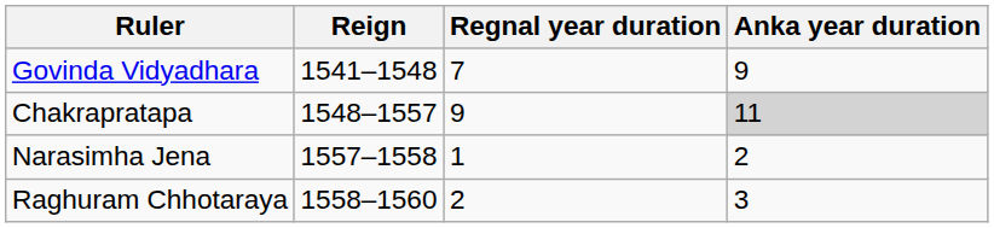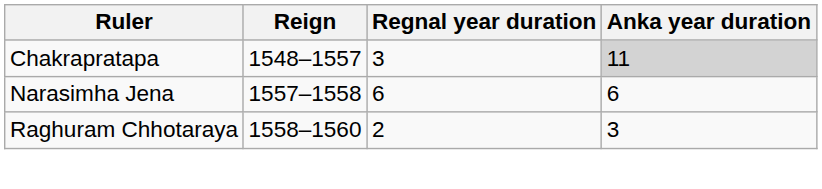- row: Govinda Vidyadhara | 1541–1548 | 7 | 9
Chakrapratapa | Regnal year duration: 9 -> 3
Narasimha Jena | Regnal year duration: 1 -> 6
Narasimha Jena | Anka year duration: 2 -> 6
